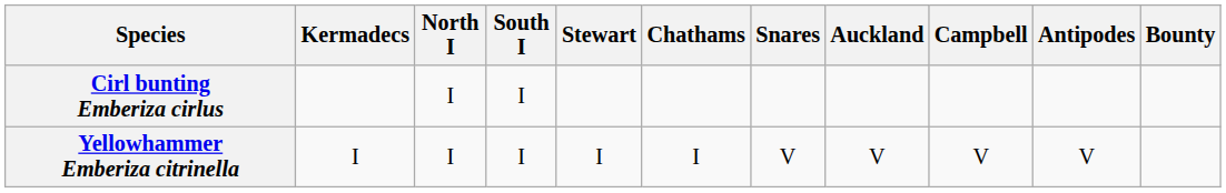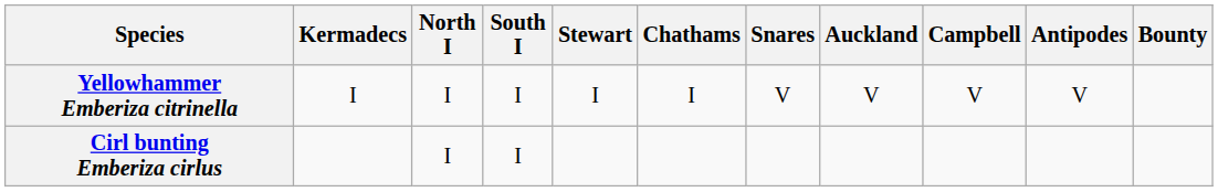rows swapped: Cirl bunting Emberiza cirlus <-> Yellowhammer Emberiza citrinella
